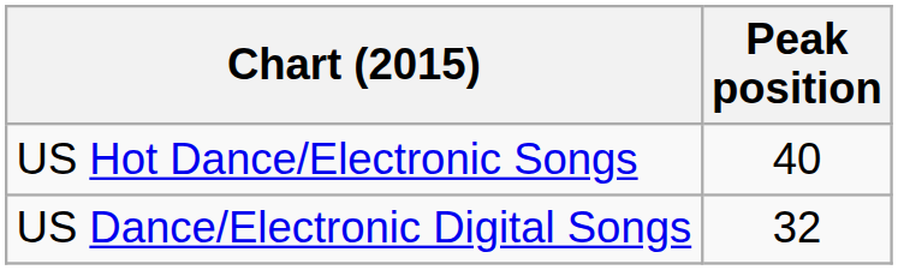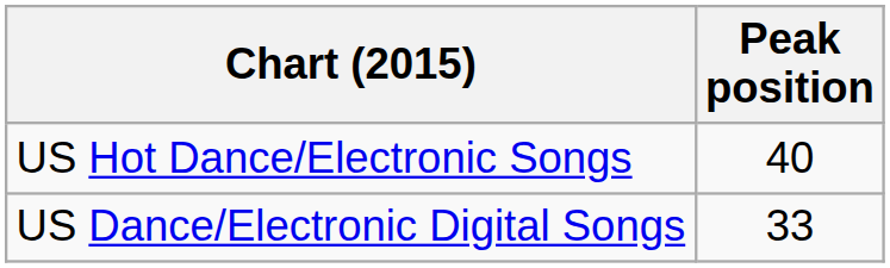US Dance/Electronic Digital Songs | Peak position: 32 -> 33
